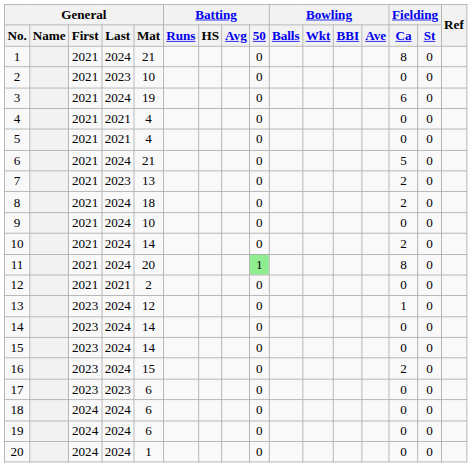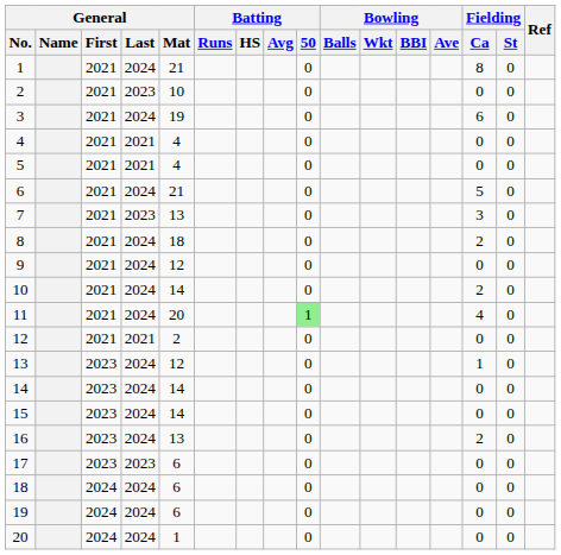7 | Fielding / Ca: 2 -> 3
9 | General / Mat: 10 -> 12
11 | Fielding / Ca: 8 -> 4
16 | General / Mat: 15 -> 13
